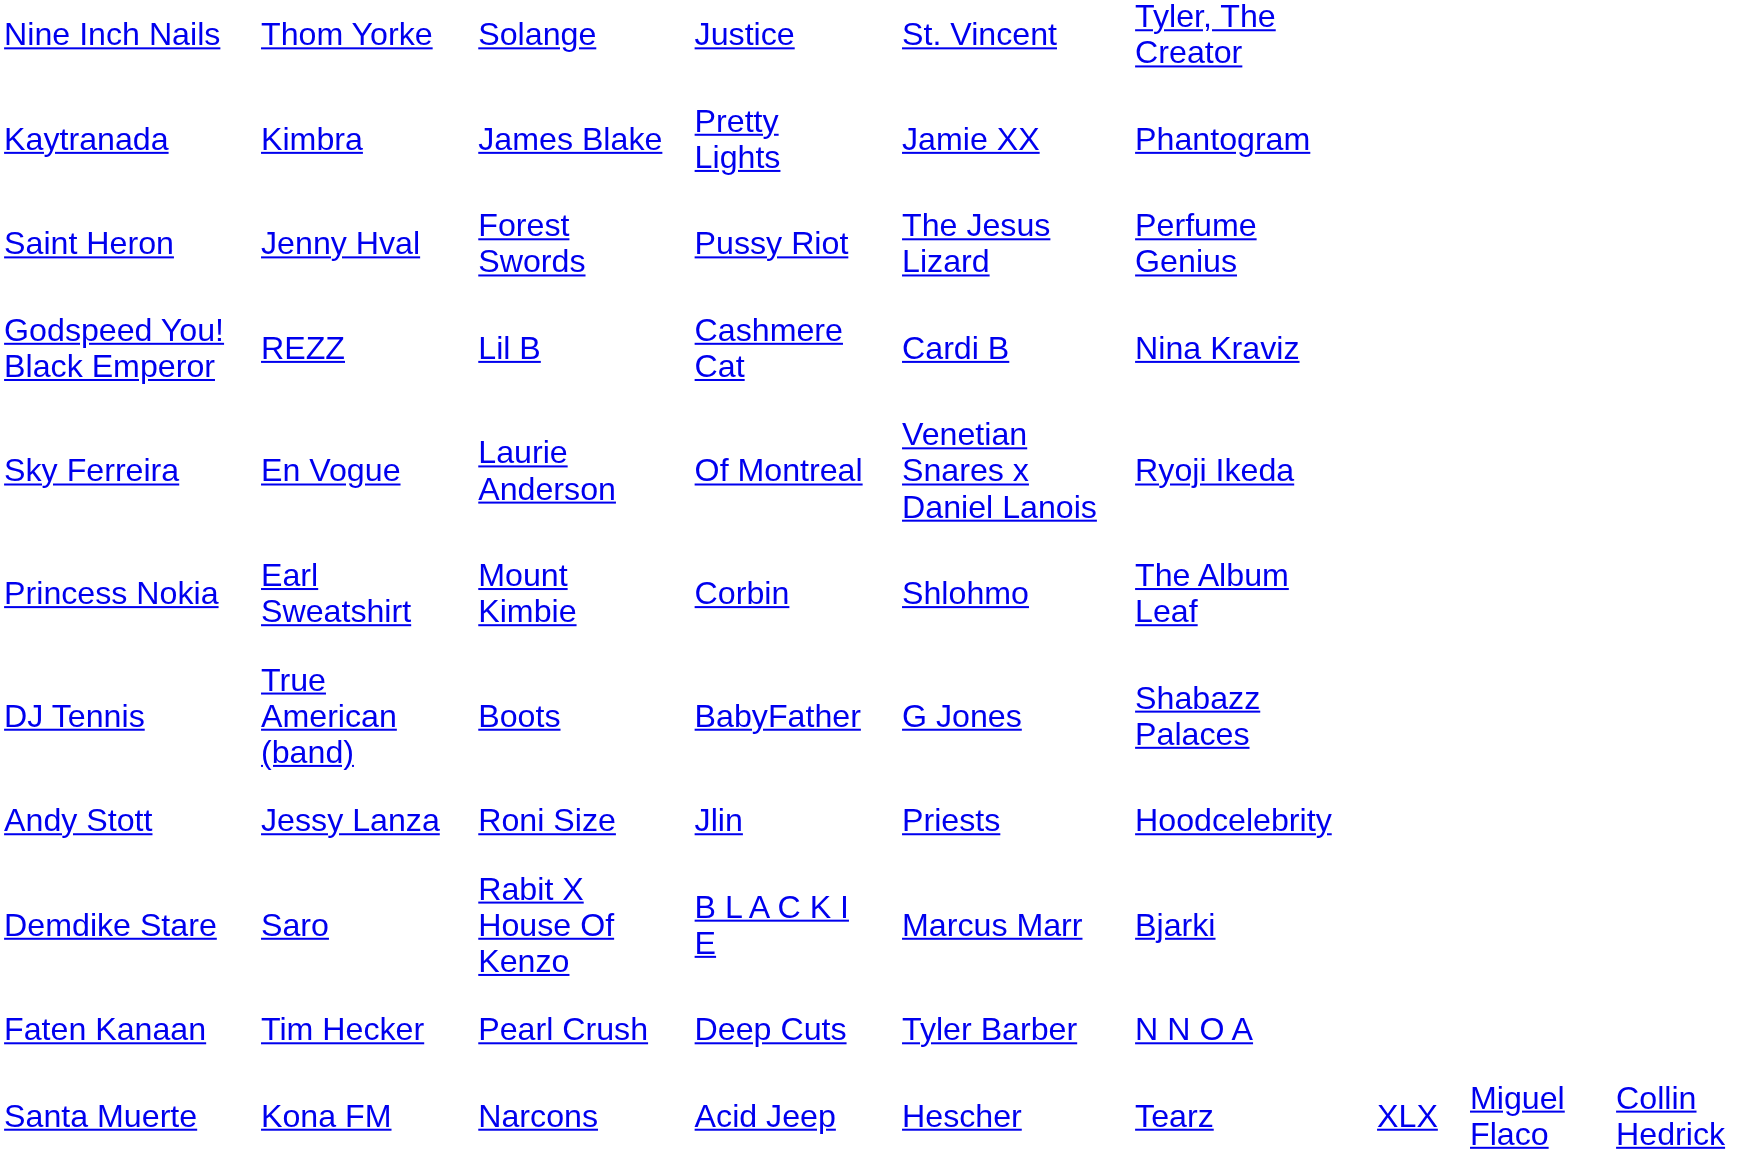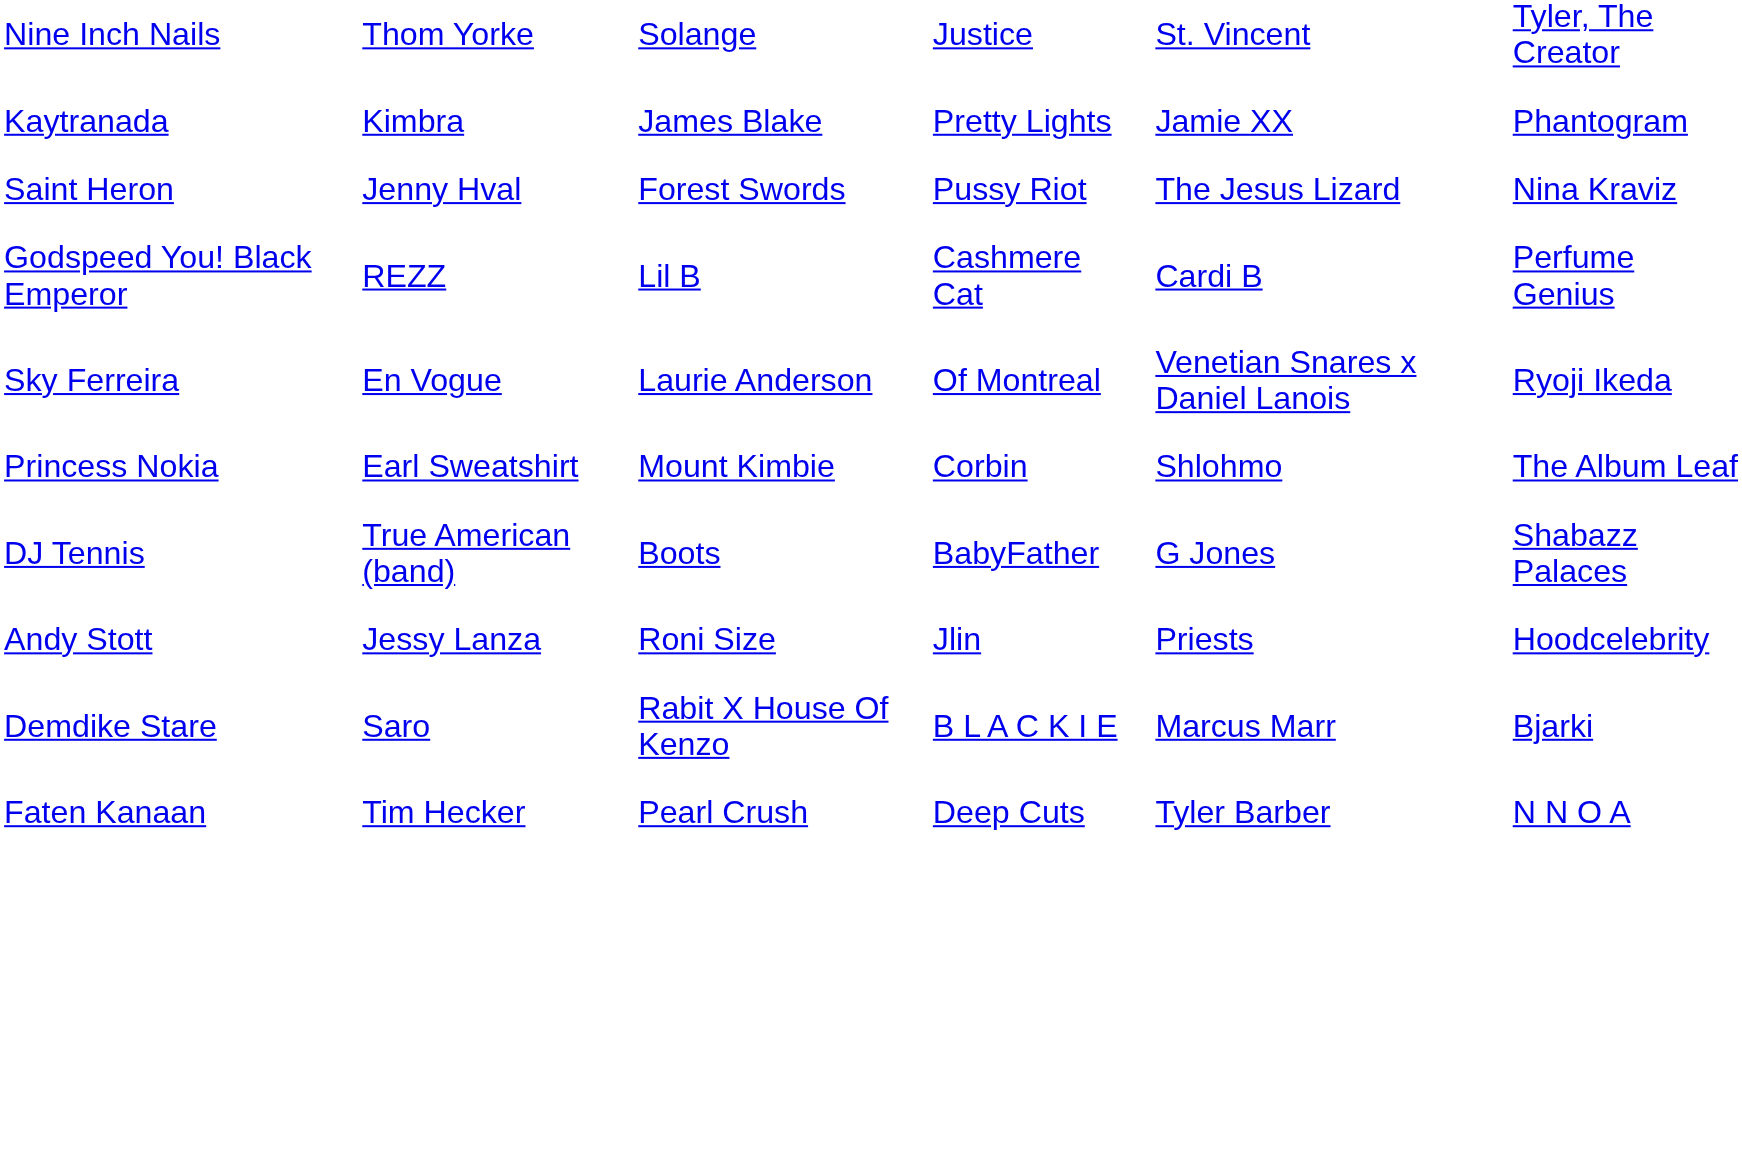Saint Heron | column 6: Perfume Genius -> Nina Kraviz
Godspeed You! Black Emperor | column 6: Nina Kraviz -> Perfume Genius
- row: Santa Muerte | Kona FM | Narcons | Acid Jeep | Hescher | Tearz | XLX | Miguel Flaco | Collin Hedrick
